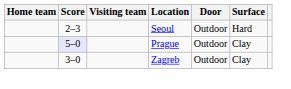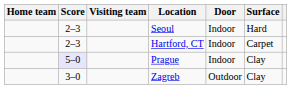Seoul | Door: Outdoor -> Indoor
+ row: 2–3 | Hartford, CT | Indoor | Carpet
Prague | Door: Outdoor -> Indoor
